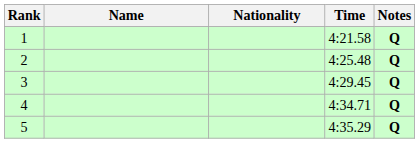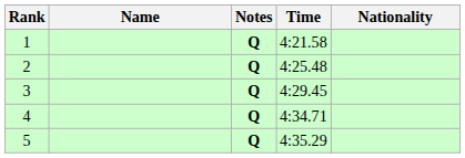columns swapped: Nationality <-> Notes
